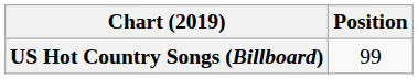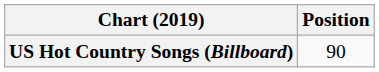US Hot Country Songs (Billboard) | Position: 99 -> 90
